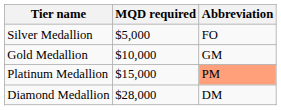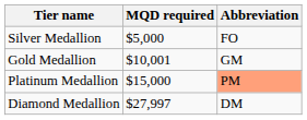Gold Medallion | MQD required: $10,000 -> $10,001
Diamond Medallion | MQD required: $28,000 -> $27,997
